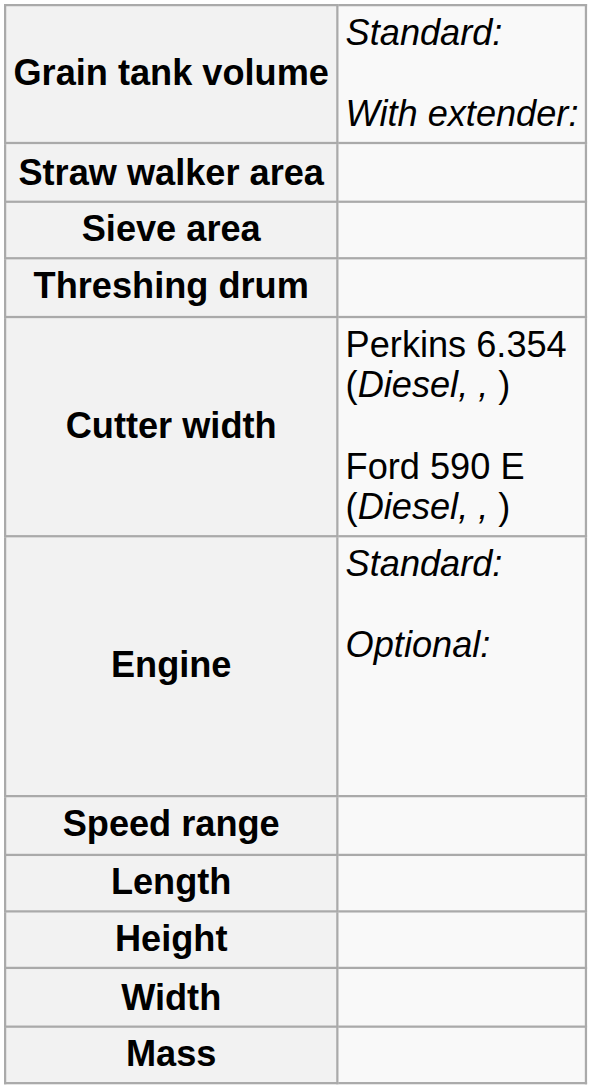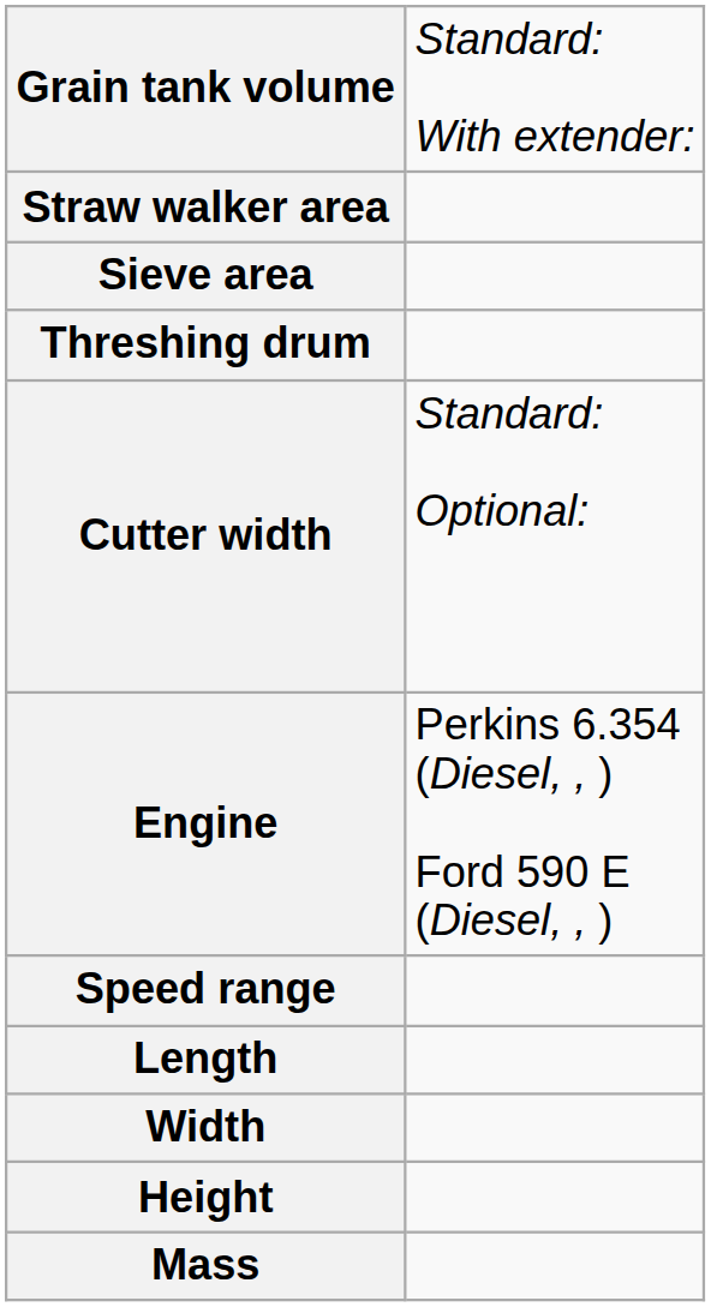Cutter width | column 2: Perkins 6.354 (Diesel, , ) Ford 590 E (Diesel, , ) -> Standard: Optional:
Engine | column 2: Standard: Optional: -> Perkins 6.354 (Diesel, , ) Ford 590 E (Diesel, , )
rows swapped: Width <-> Height
